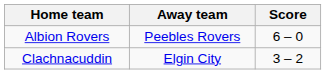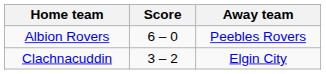columns swapped: Score <-> Away team
